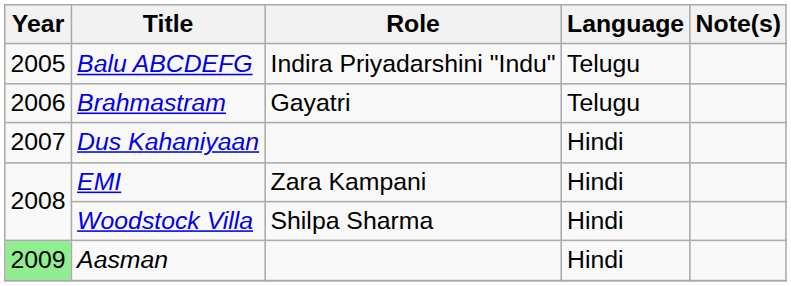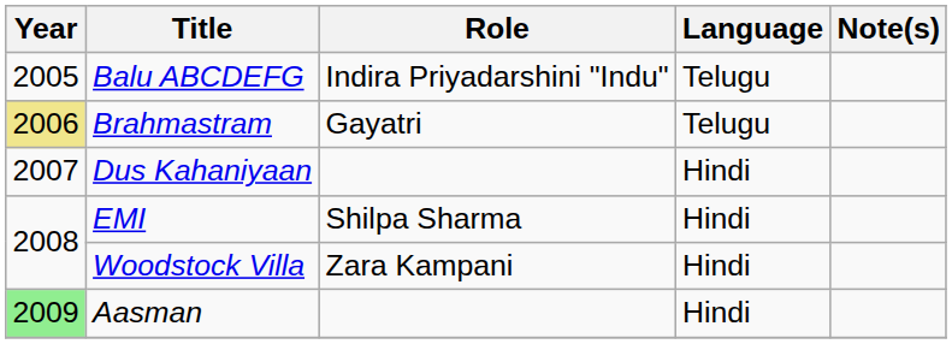Brahmastram | Year: no background -> khaki background
EMI | Role: Zara Kampani -> Shilpa Sharma
Woodstock Villa | Role: Shilpa Sharma -> Zara Kampani
